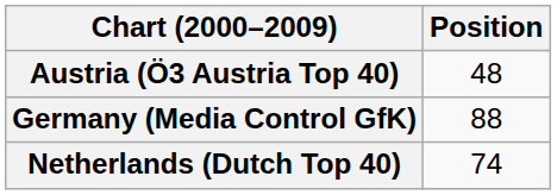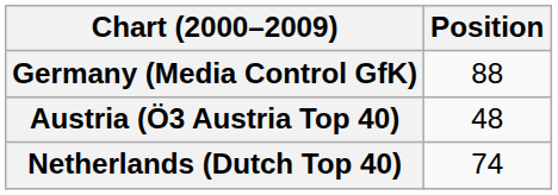rows swapped: Austria (Ö3 Austria Top 40) <-> Germany (Media Control GfK)
